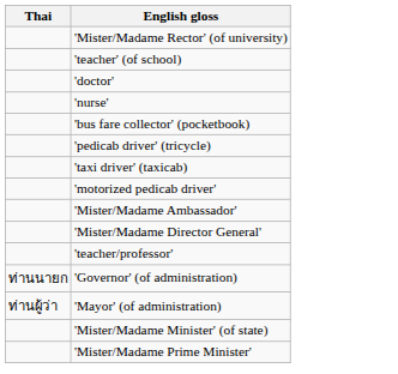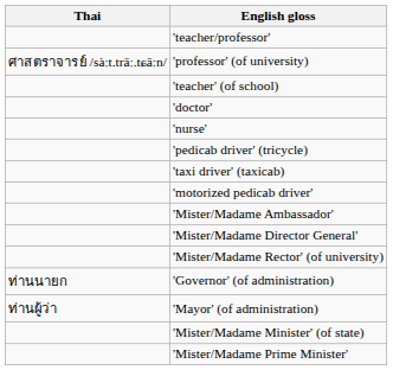rows swapped: 'teacher/professor' <-> 'Mister/Madame Rector' (of university)
+ row: ศาสตราจารย์ /sàːt.trāː.tɕāːn/ | 'professor' (of university)
- row: 'bus fare collector' (pocketbook)
